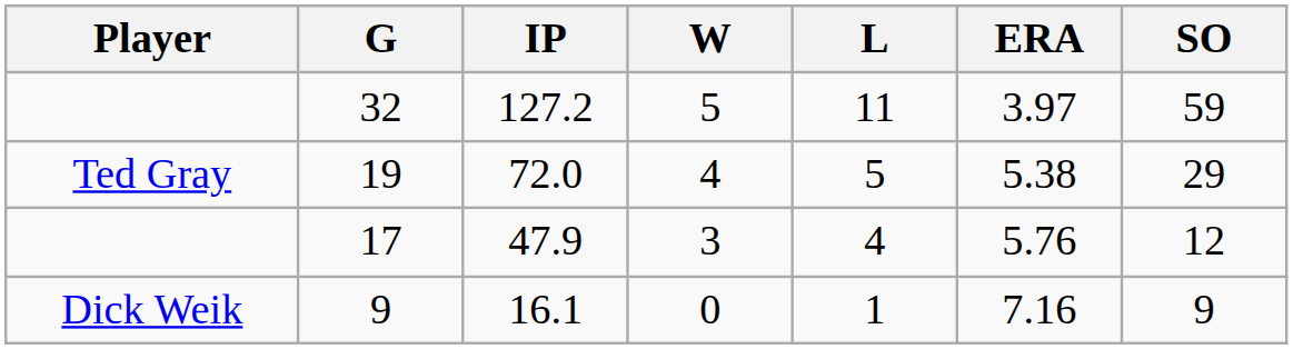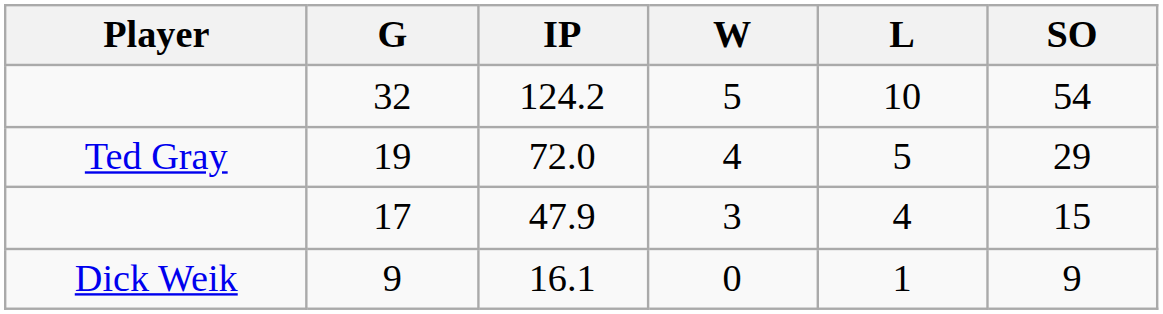- column: ERA | 3.97 | 5.38 | 5.76 | 7.16
32 | IP: 127.2 -> 124.2
32 | L: 11 -> 10
32 | SO: 59 -> 54
17 | SO: 12 -> 15
